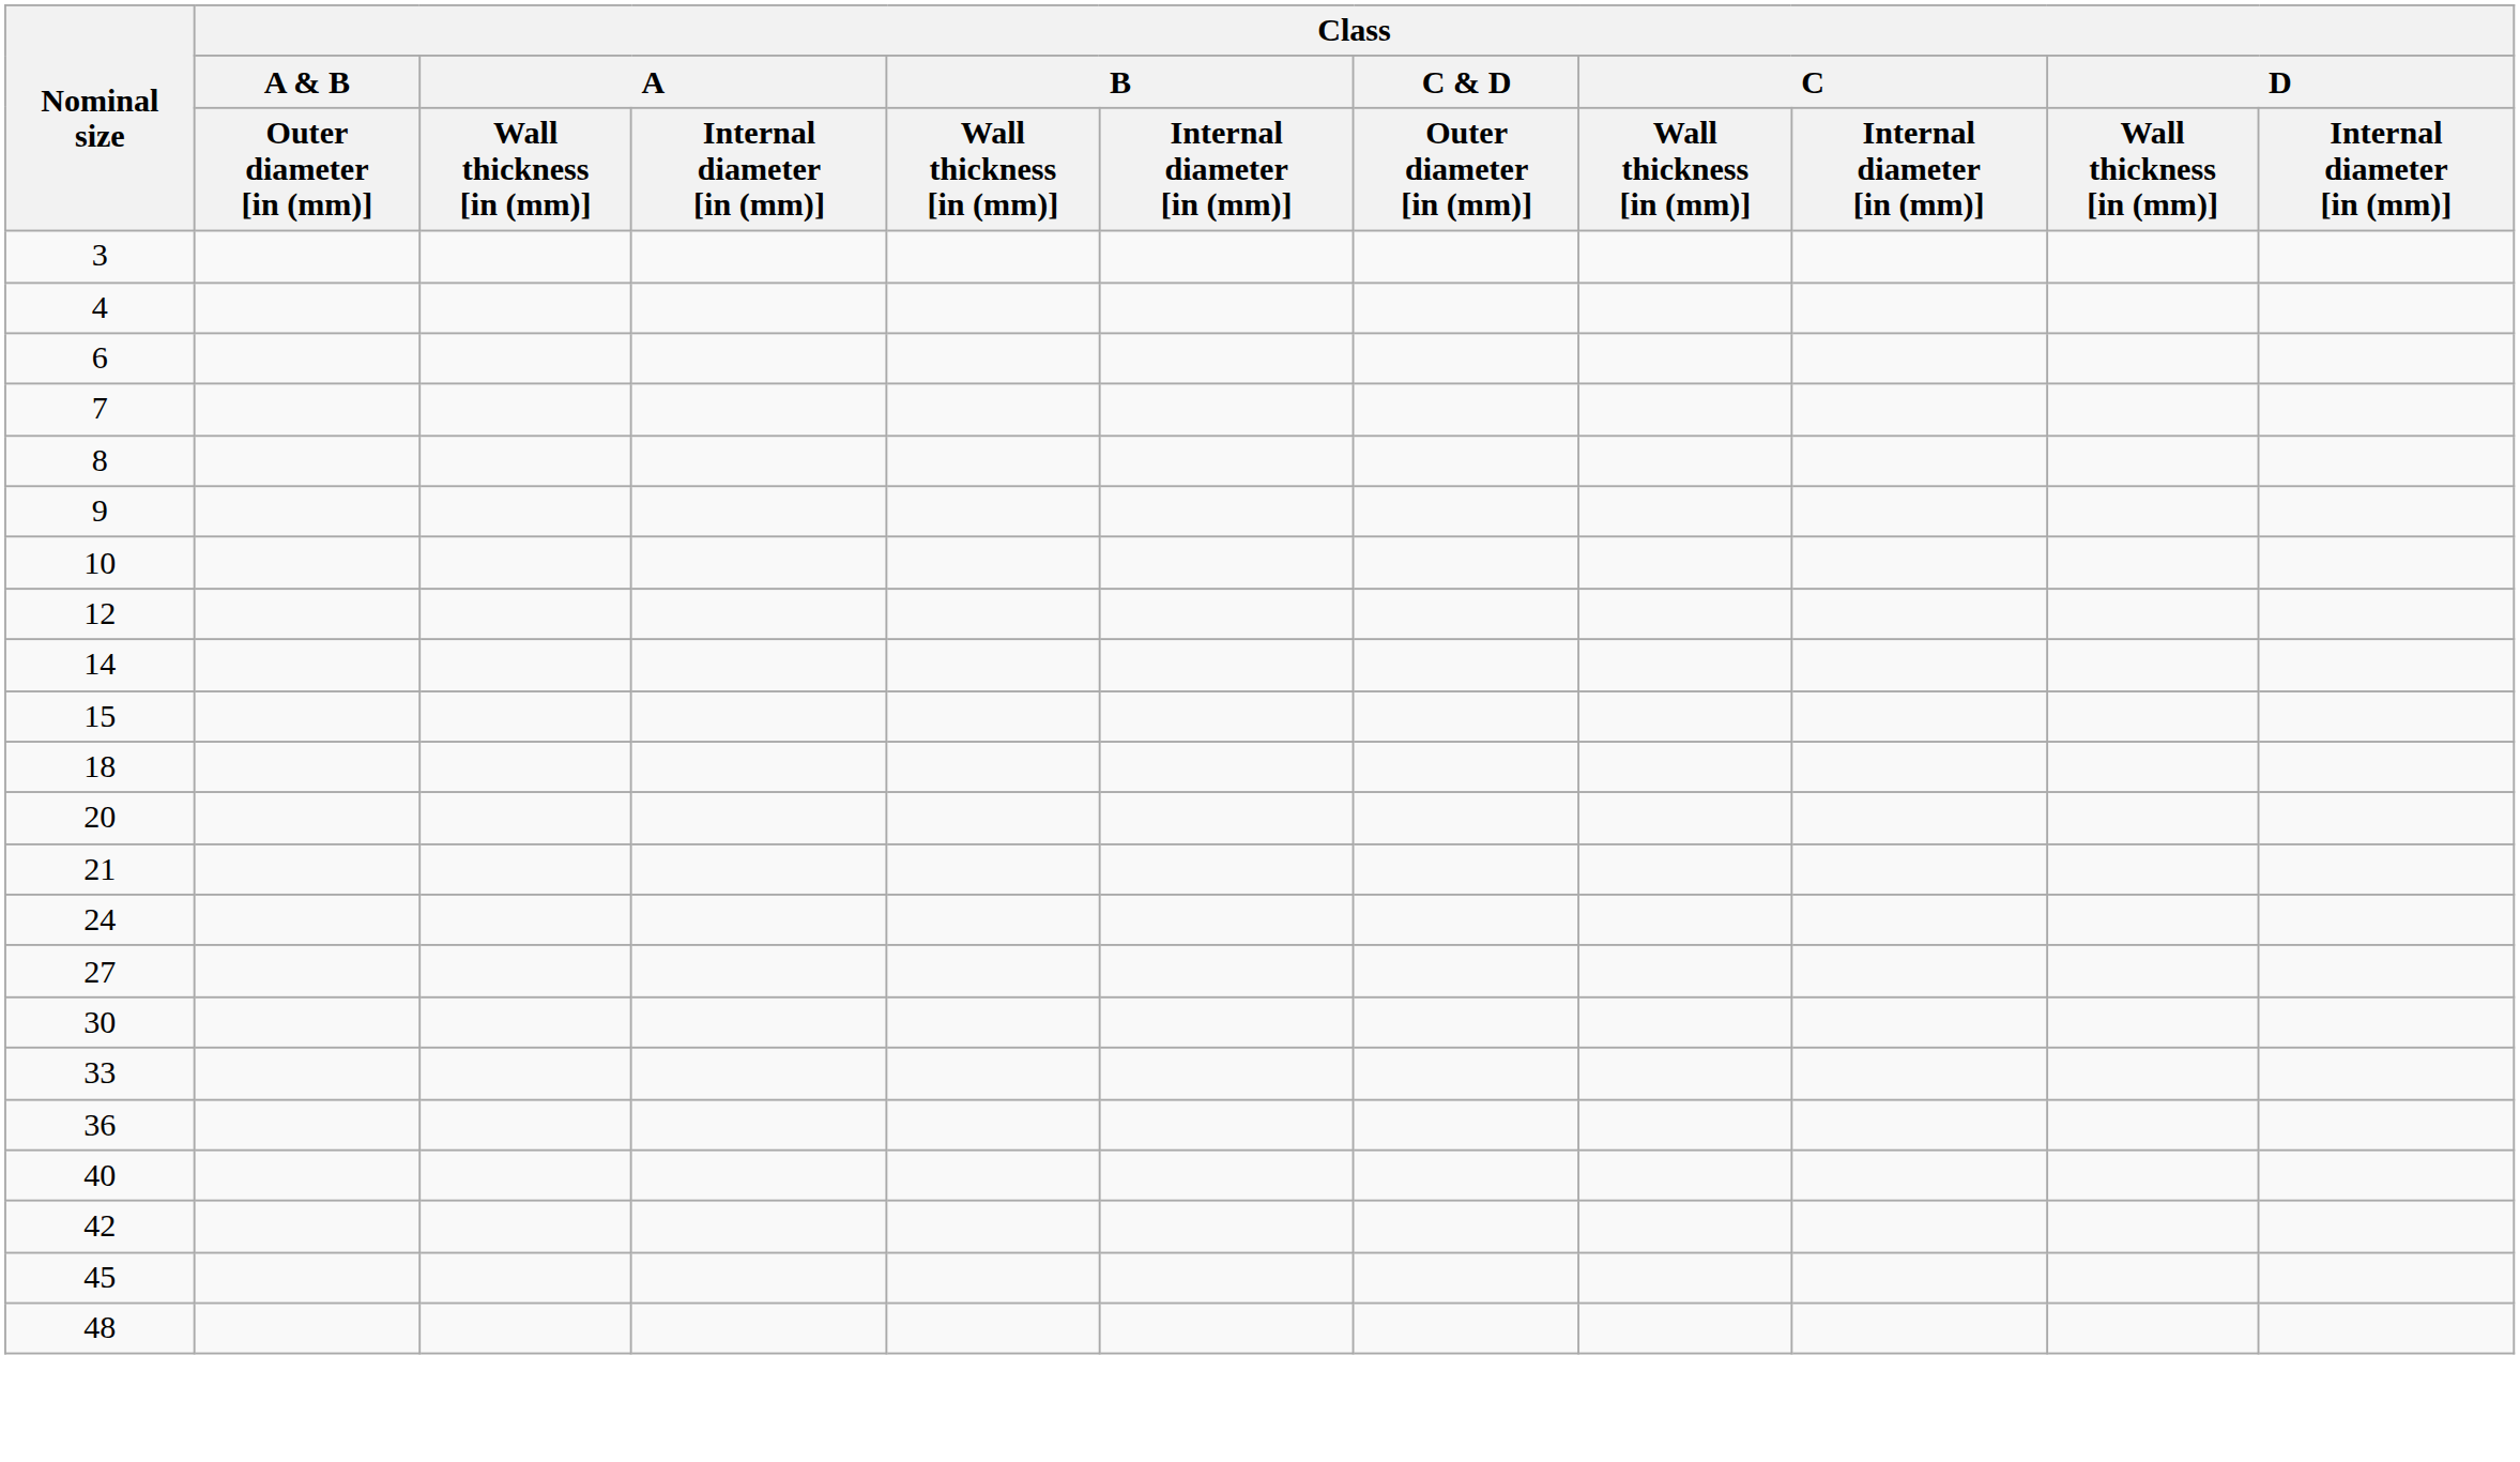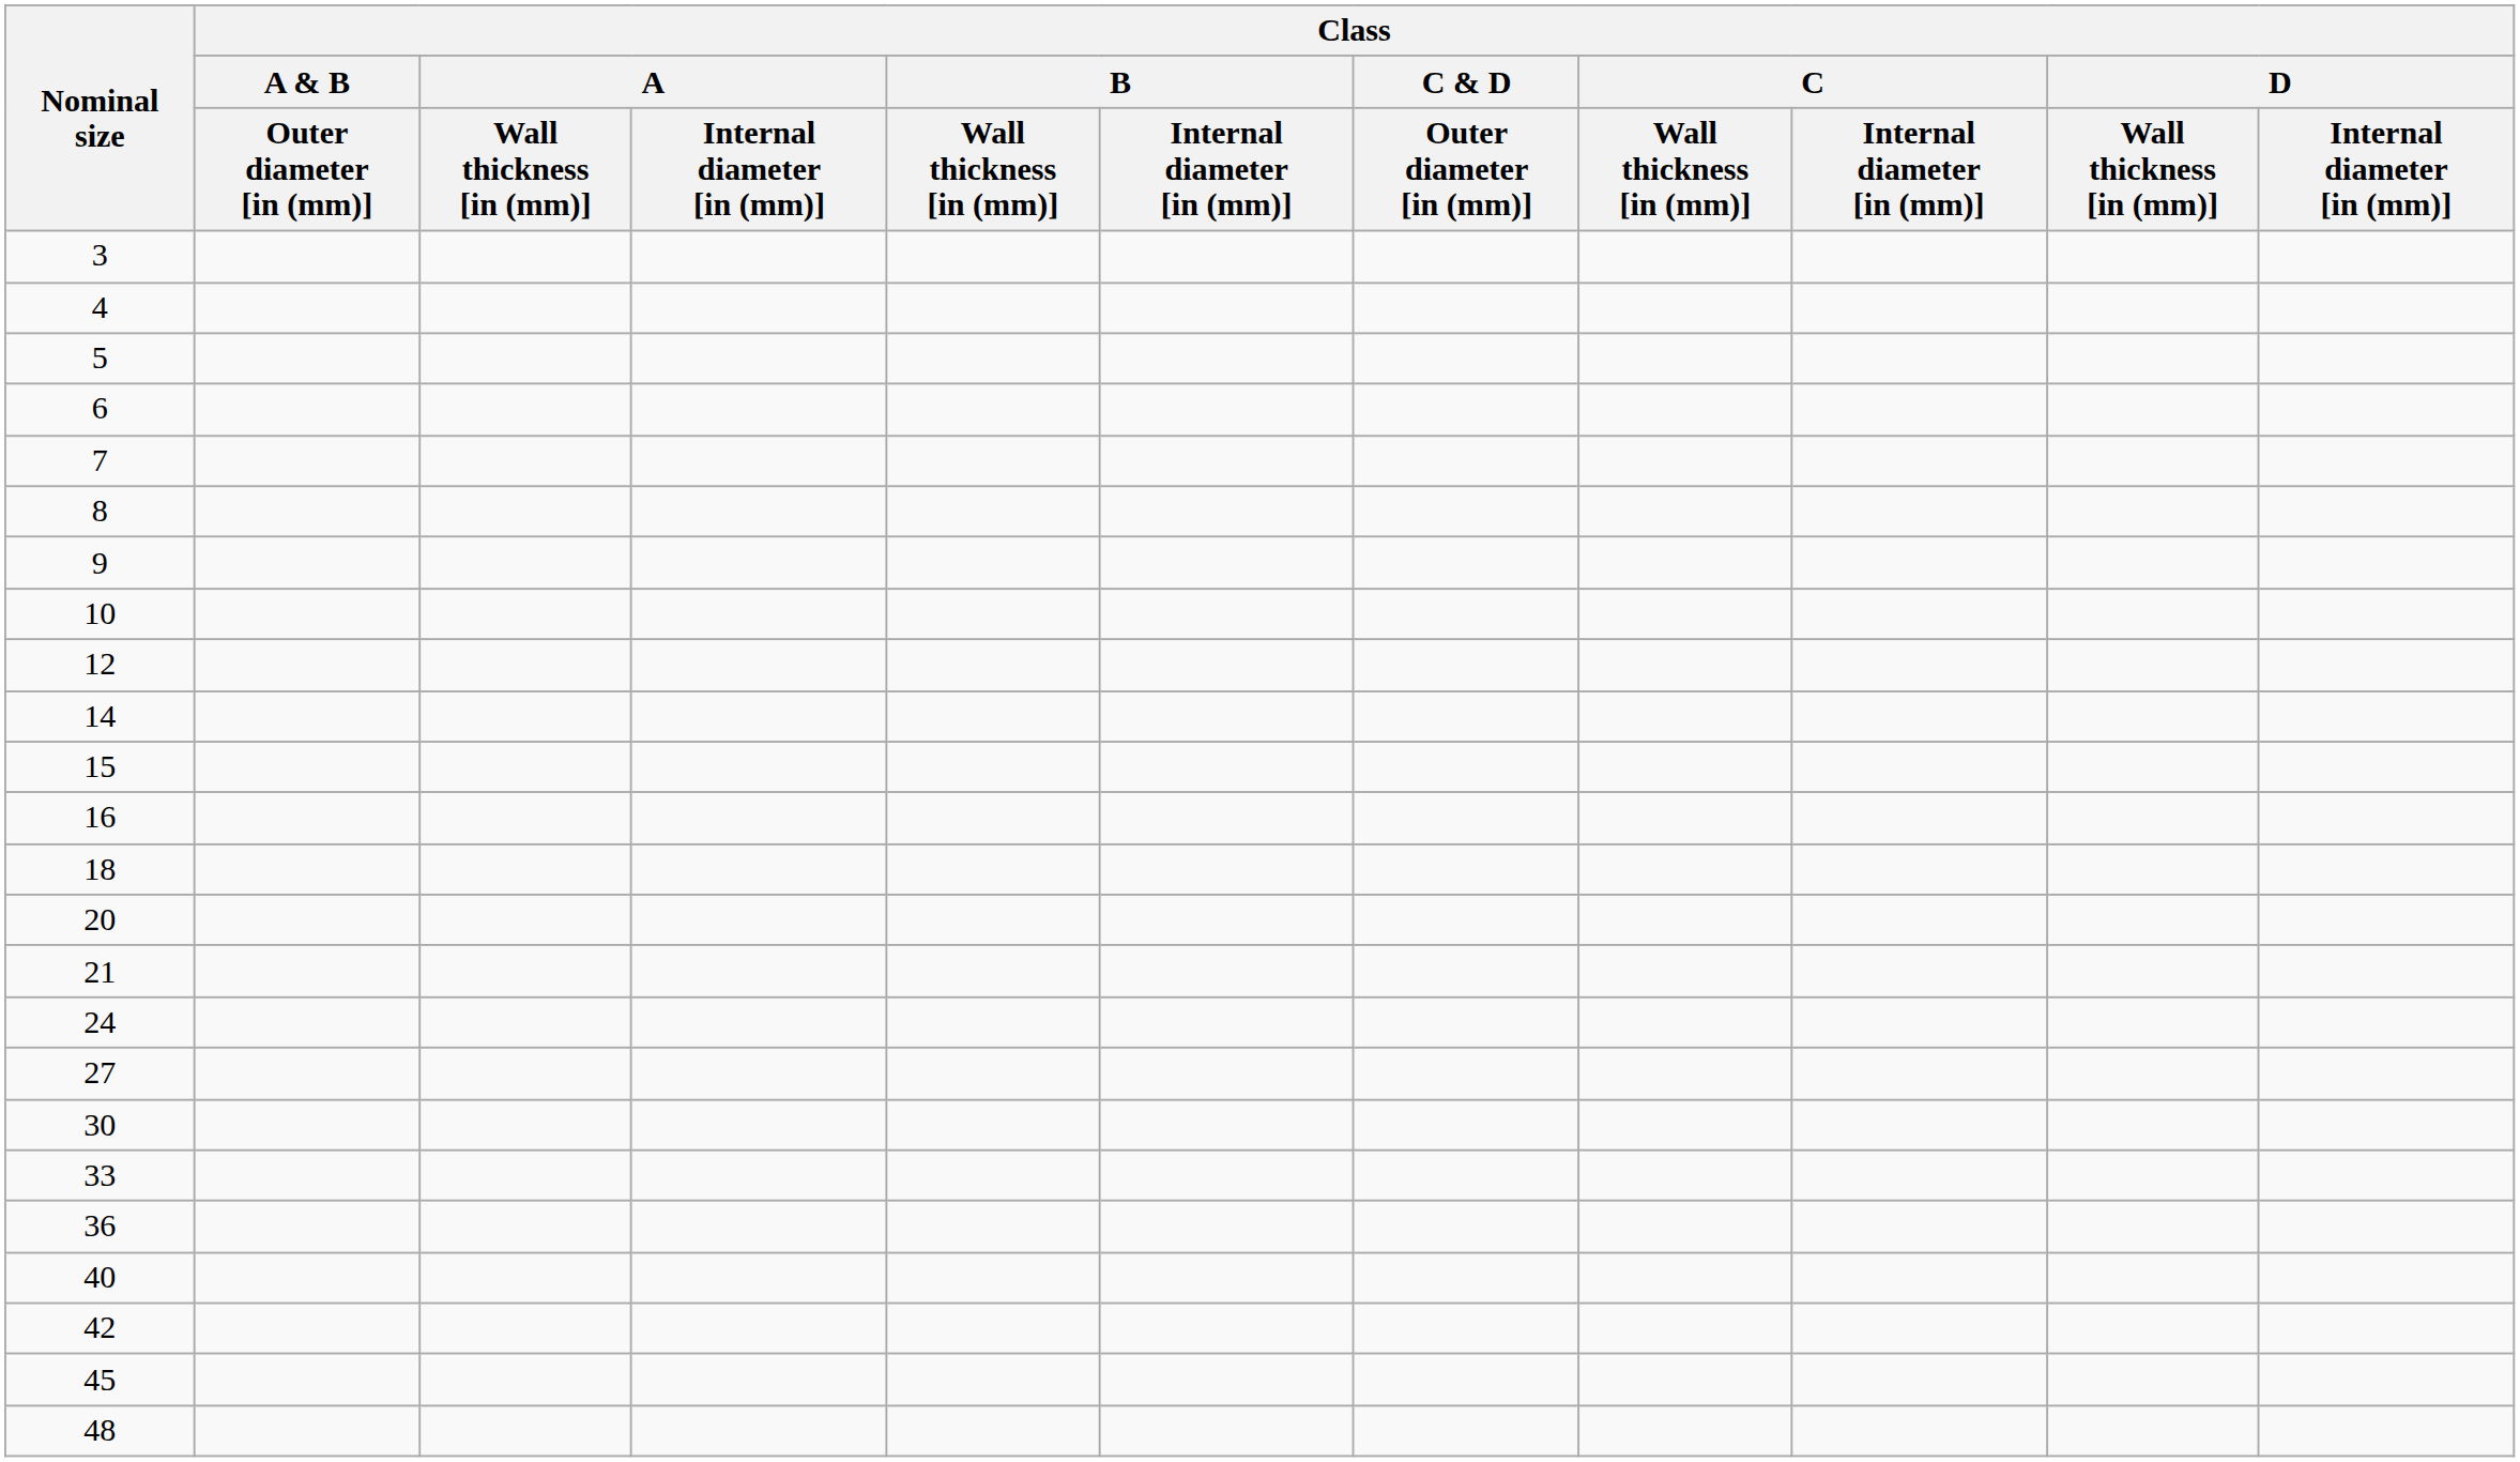+ row: 5
+ row: 16
